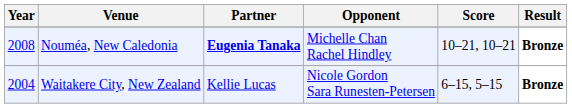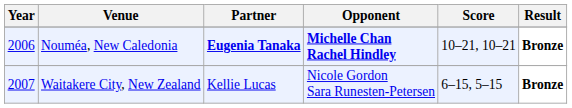Nouméa, New Caledonia | Year: 2008 -> 2006
Nouméa, New Caledonia | Opponent: normal -> bold
Waitakere City, New Zealand | Year: 2004 -> 2007
